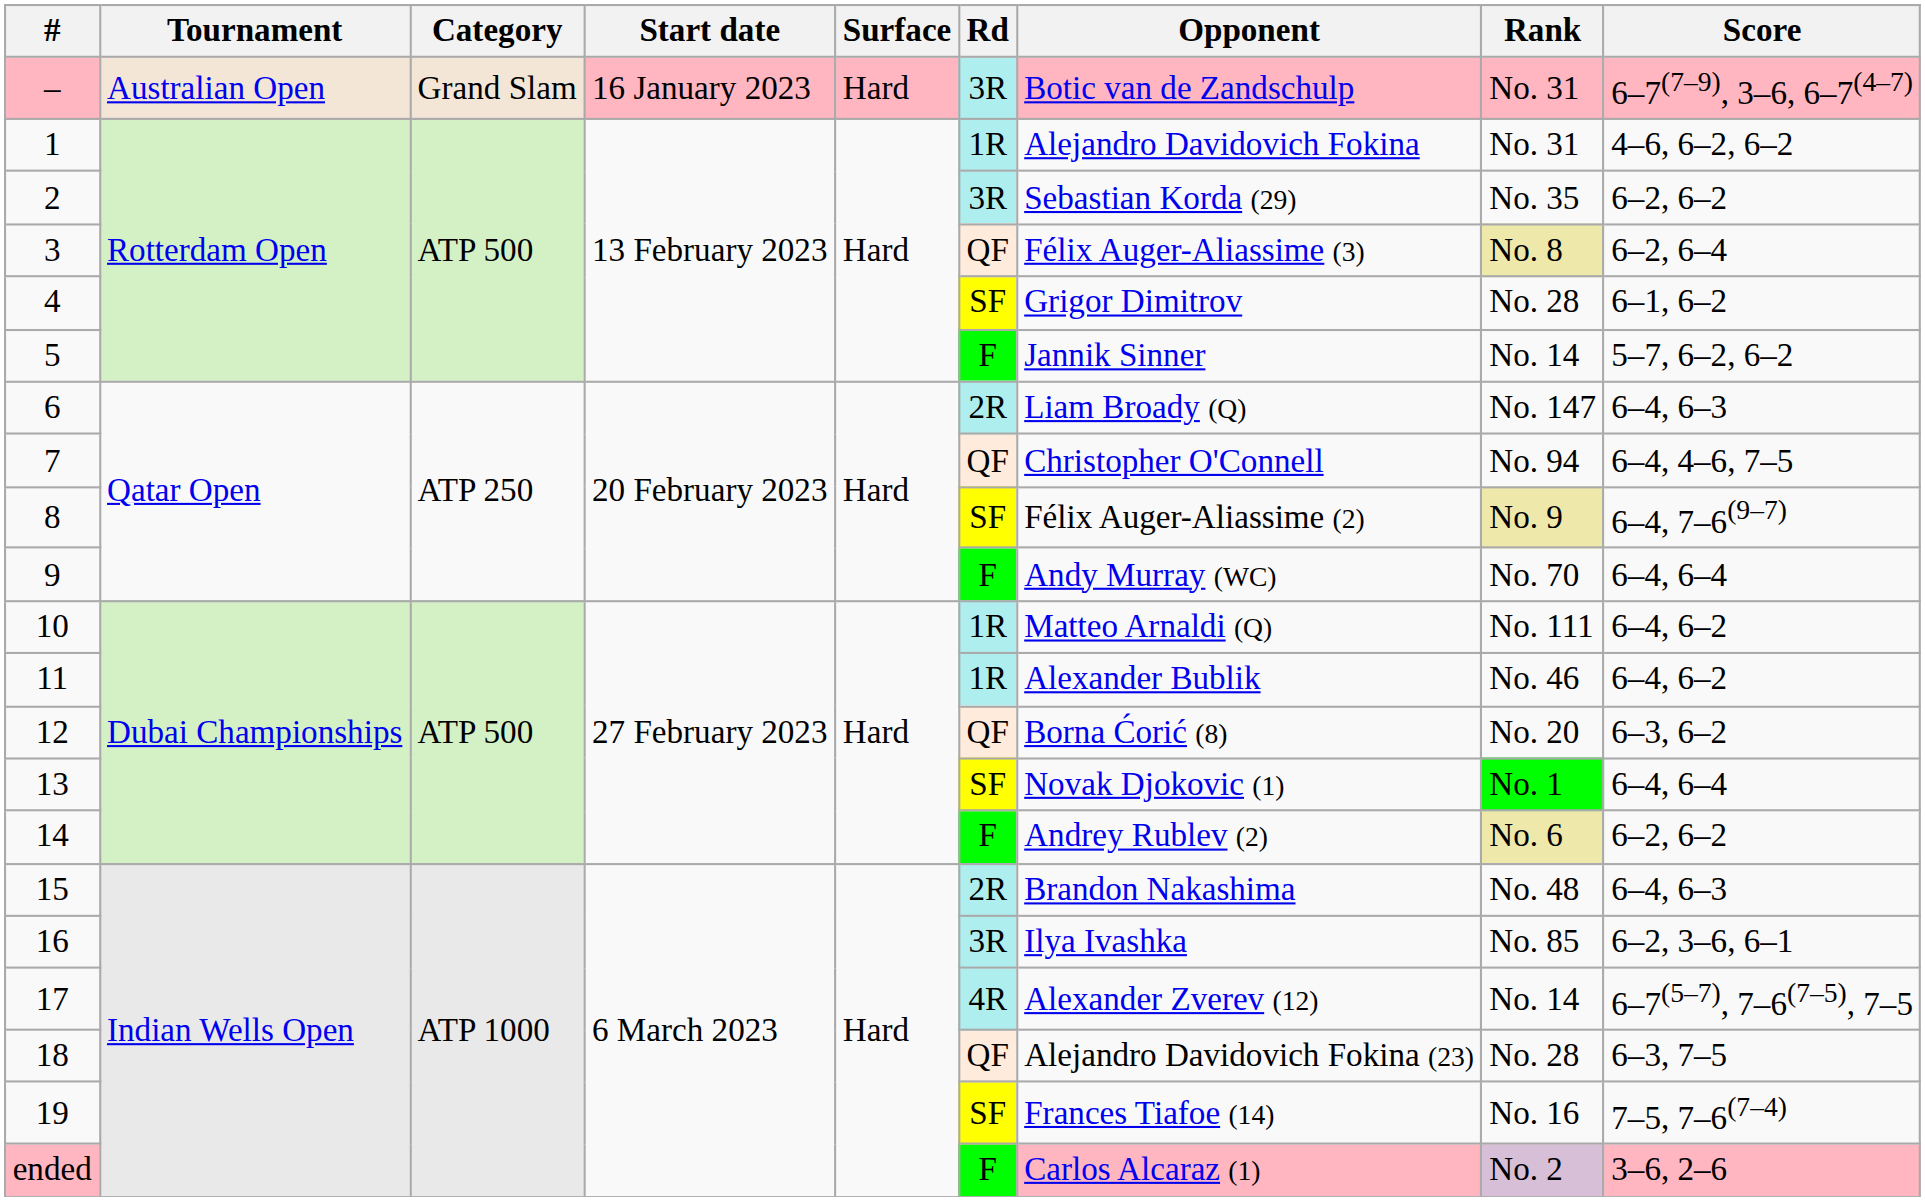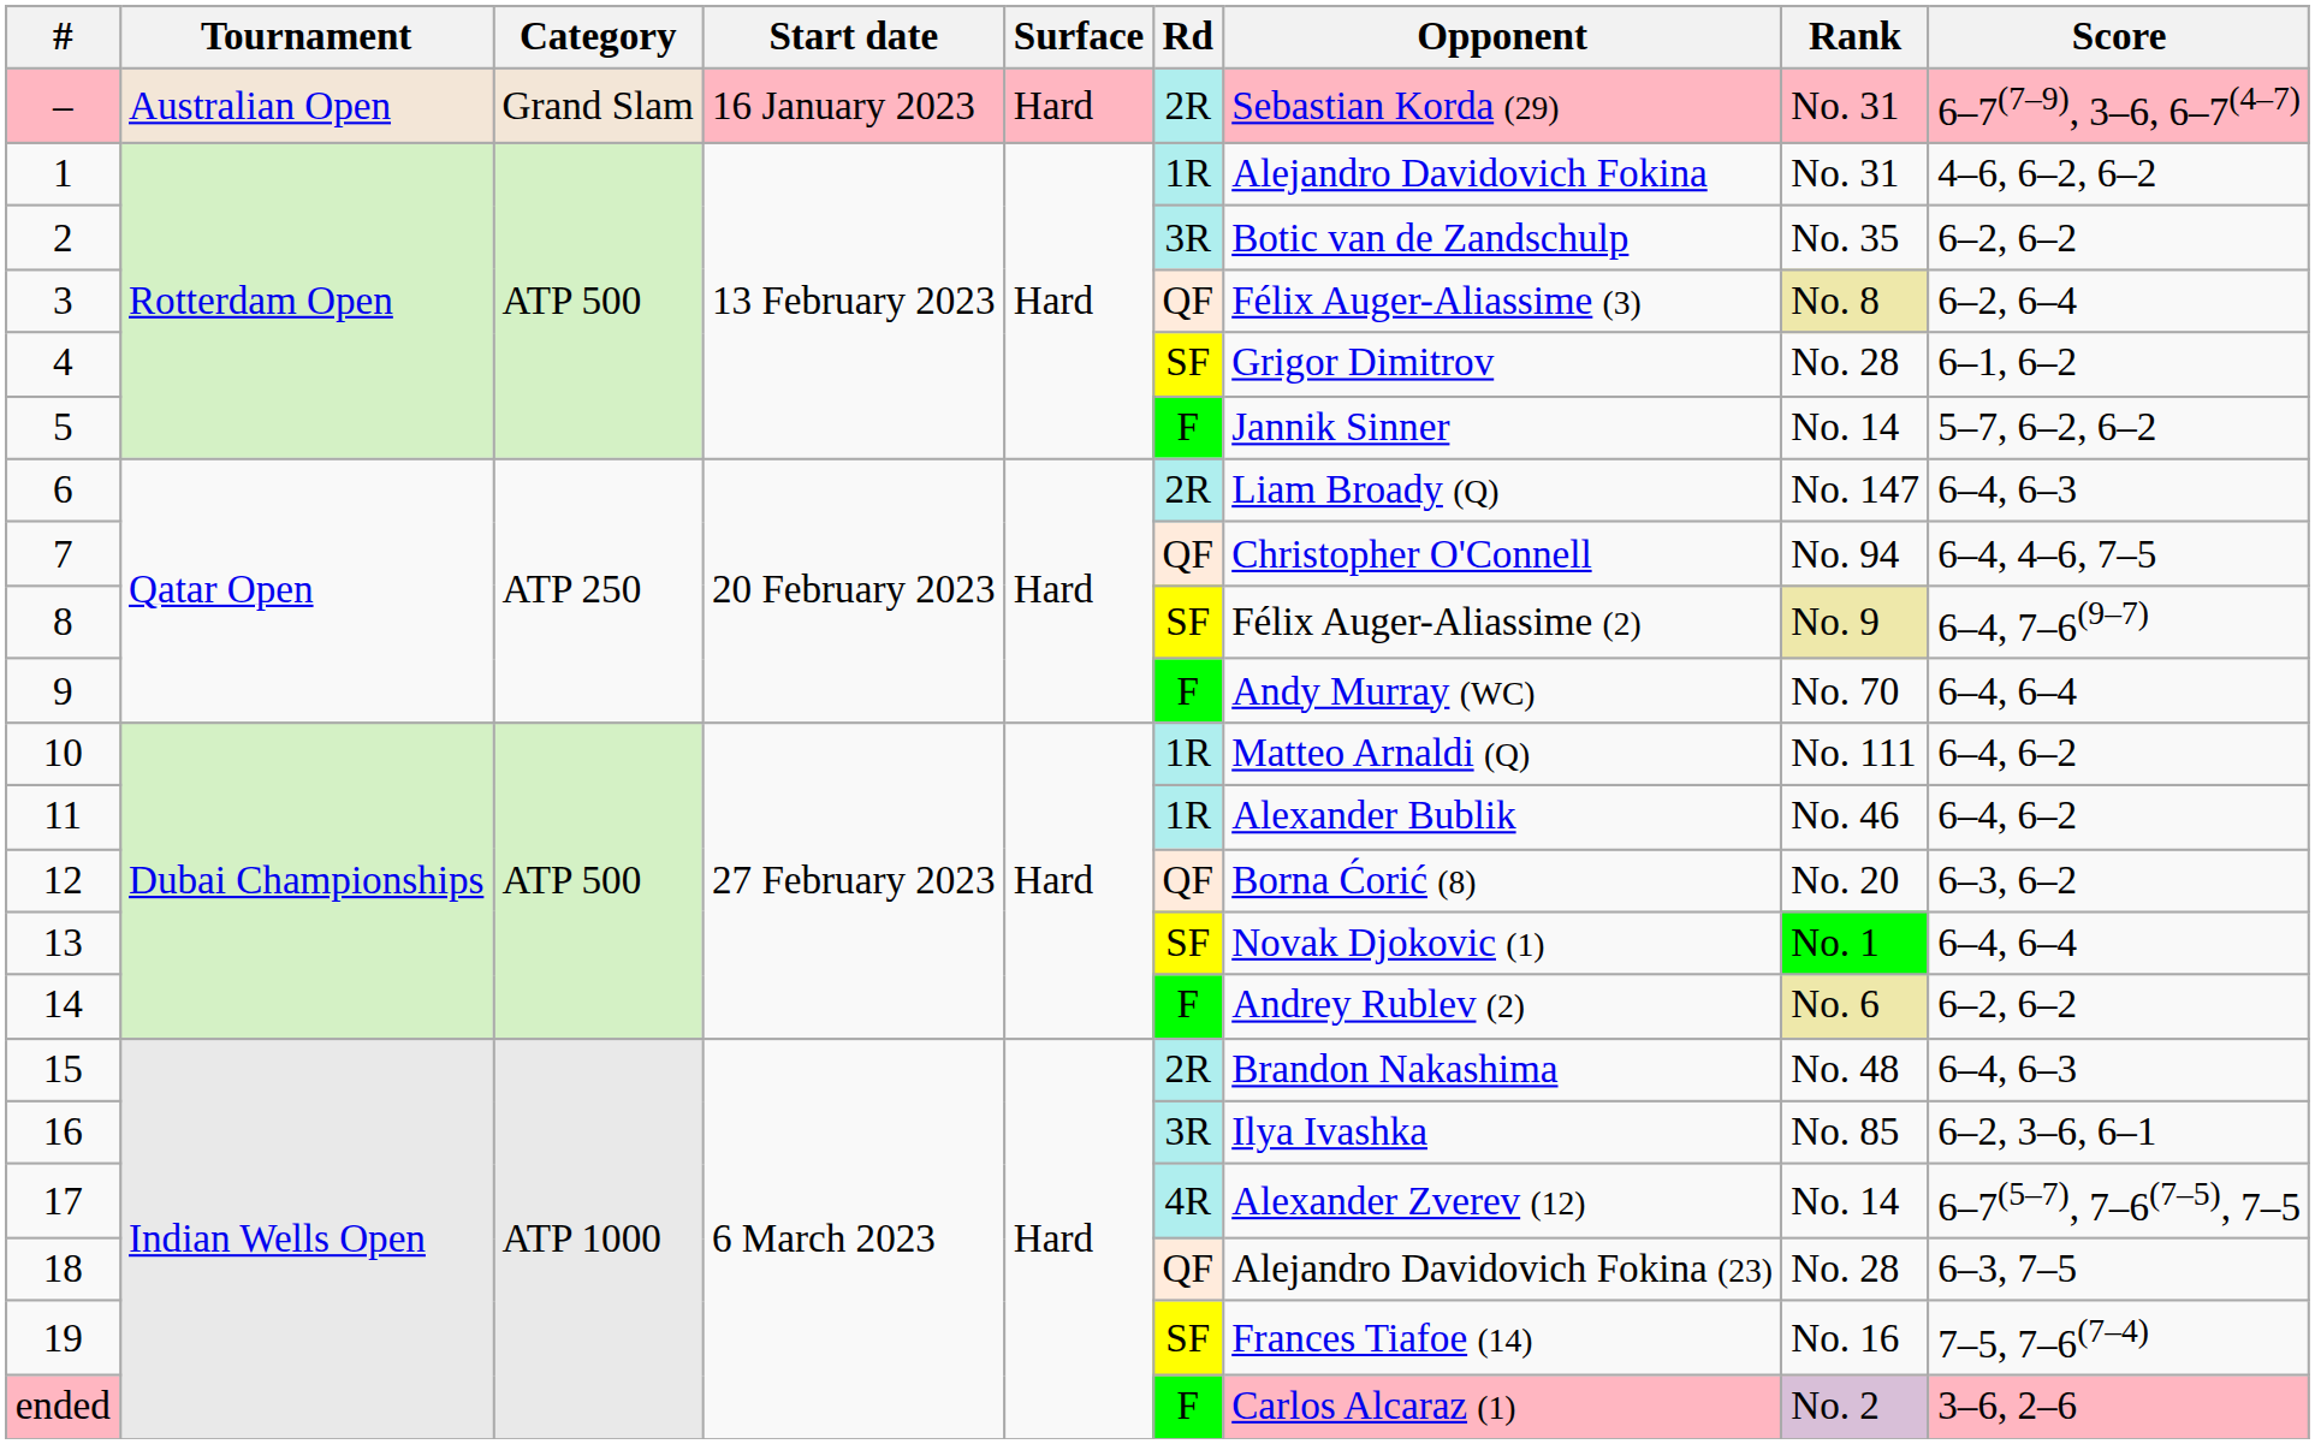– | Rd: 3R -> 2R
– | Opponent: Botic van de Zandschulp -> Sebastian Korda (29)
2 | Opponent: Sebastian Korda (29) -> Botic van de Zandschulp
